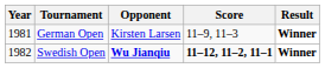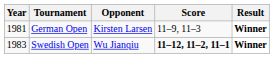Swedish Open | Year: 1982 -> 1983
Swedish Open | Opponent: bold -> normal
